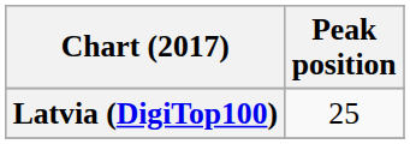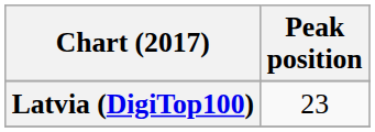Latvia (DigiTop100) | Peak position: 25 -> 23
